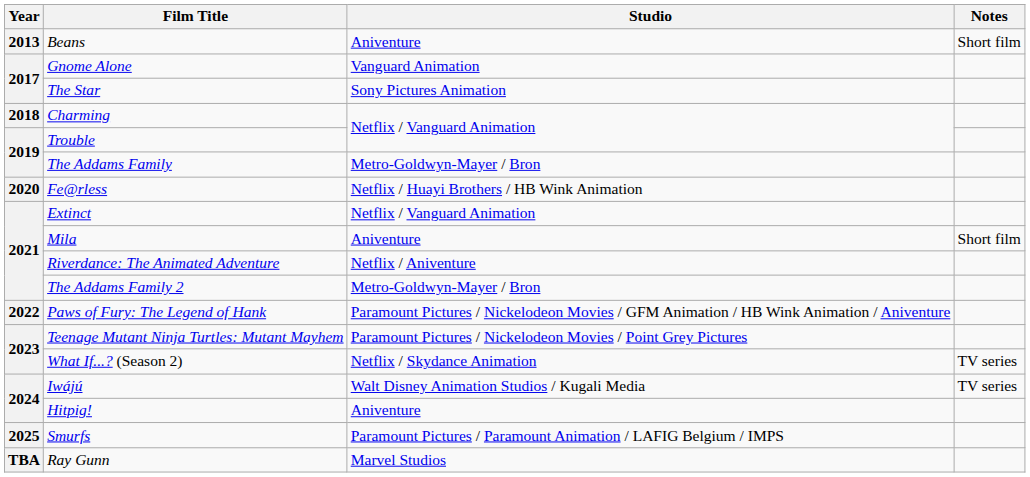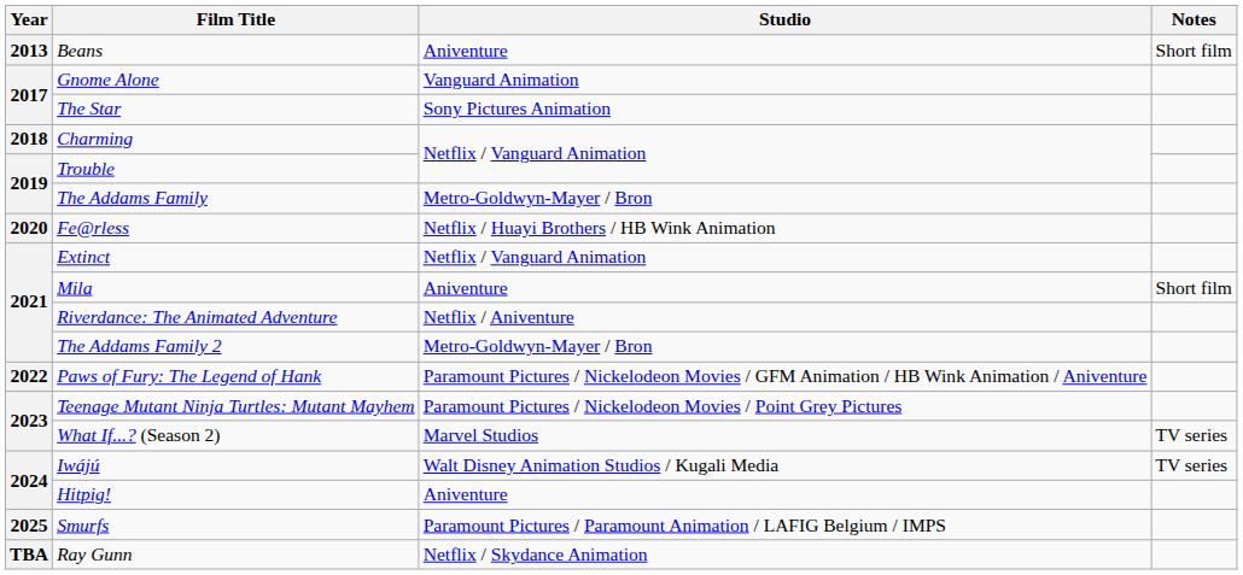What If...? (Season 2) | Studio: Netflix / Skydance Animation -> Marvel Studios
Ray Gunn | Studio: Marvel Studios -> Netflix / Skydance Animation
